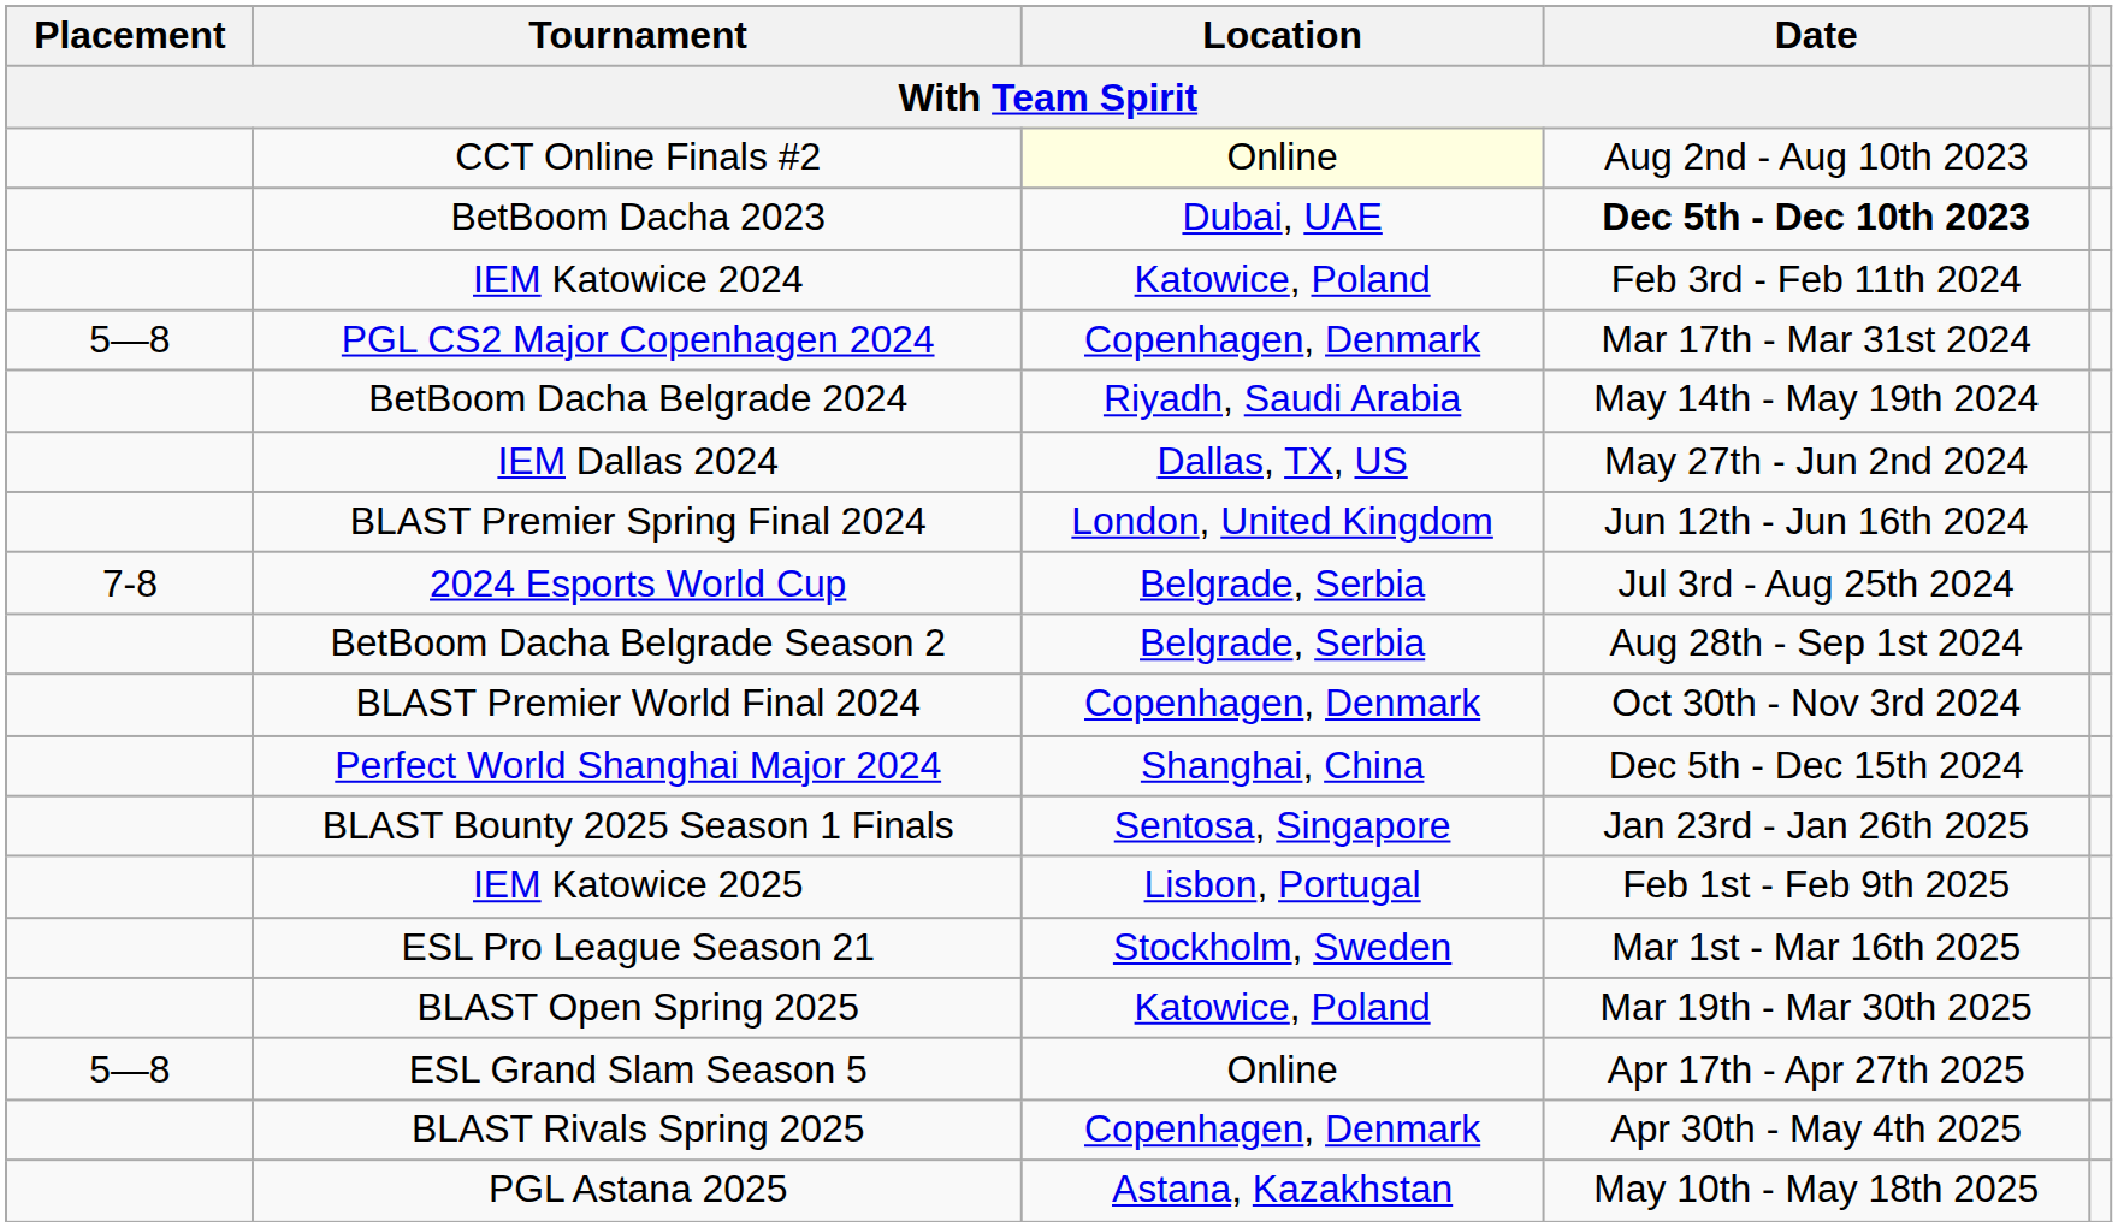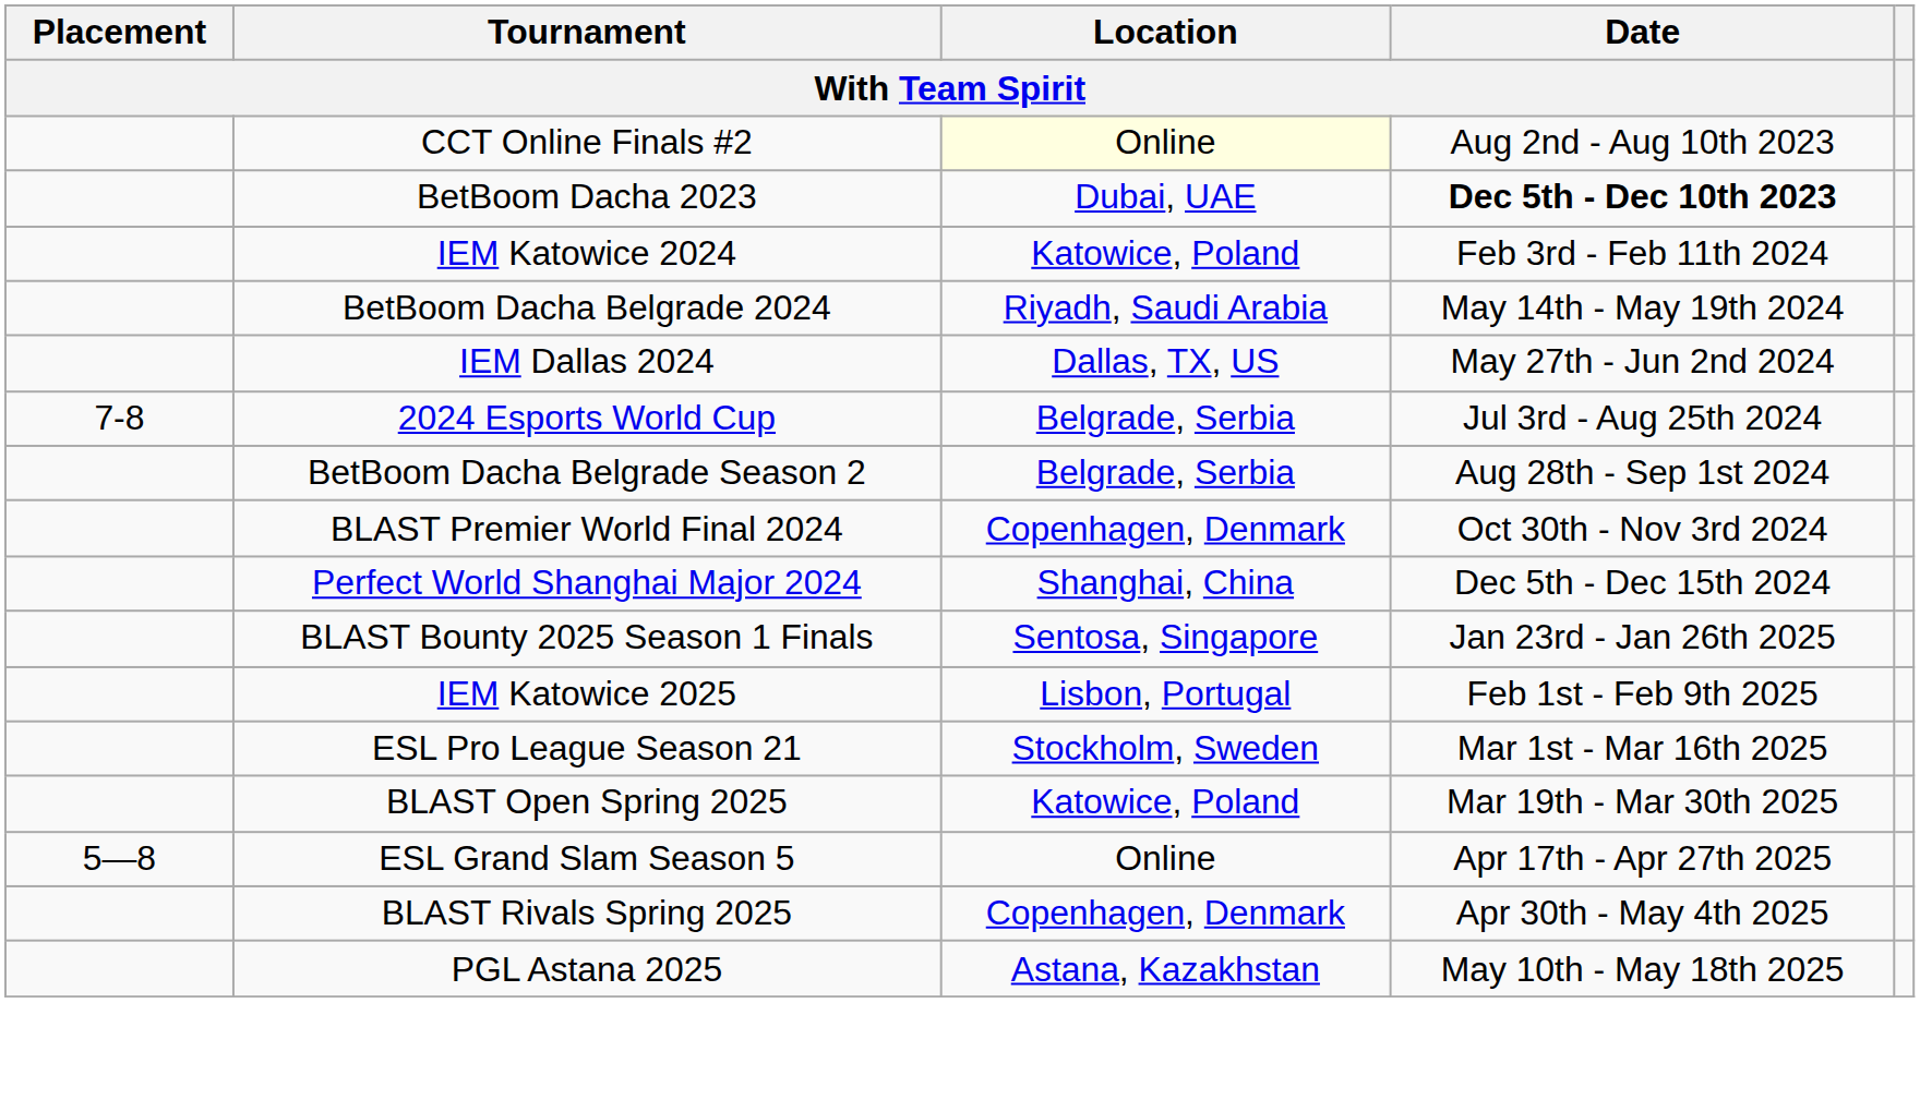- row: 5—8 | PGL CS2 Major Copenhagen 2024 | Copenhagen, Denmark | Mar 17th - Mar 31st 2024
- row: BLAST Premier Spring Final 2024 | London, United Kingdom | Jun 12th - Jun 16th 2024
